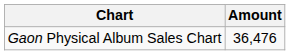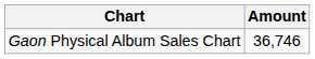Gaon Physical Album Sales Chart | Amount: 36,476 -> 36,746
